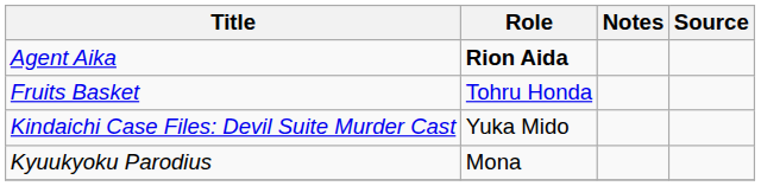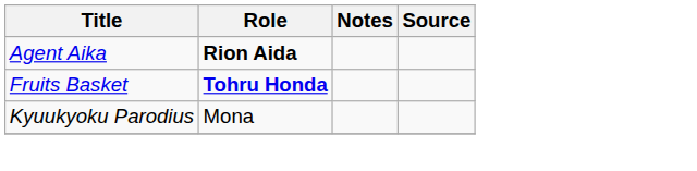Fruits Basket | Role: normal -> bold
- row: Kindaichi Case Files: Devil Suite Murder Cast | Yuka Mido
